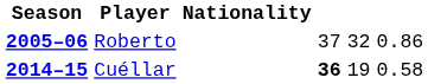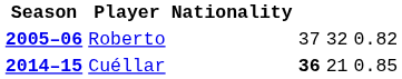Roberto | column 6: 0.86 -> 0.82
Cuéllar | column 5: 19 -> 21
Cuéllar | column 6: 0.58 -> 0.85
